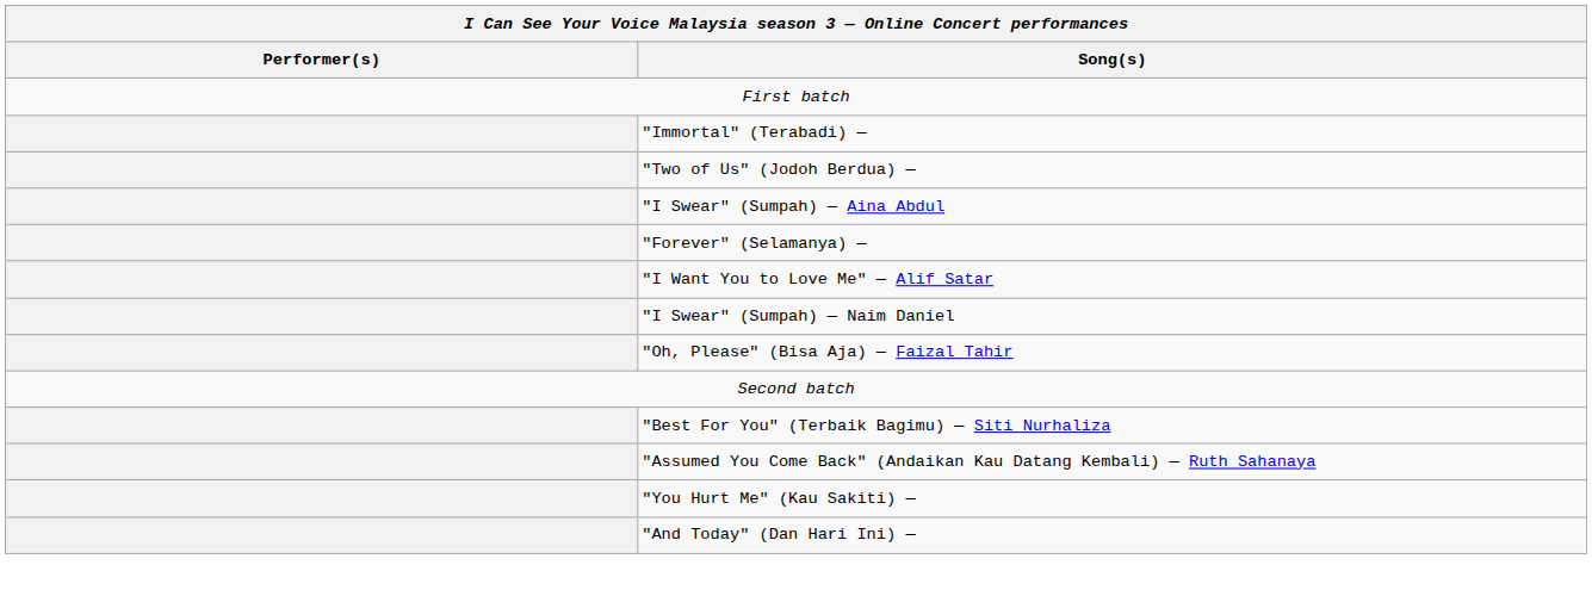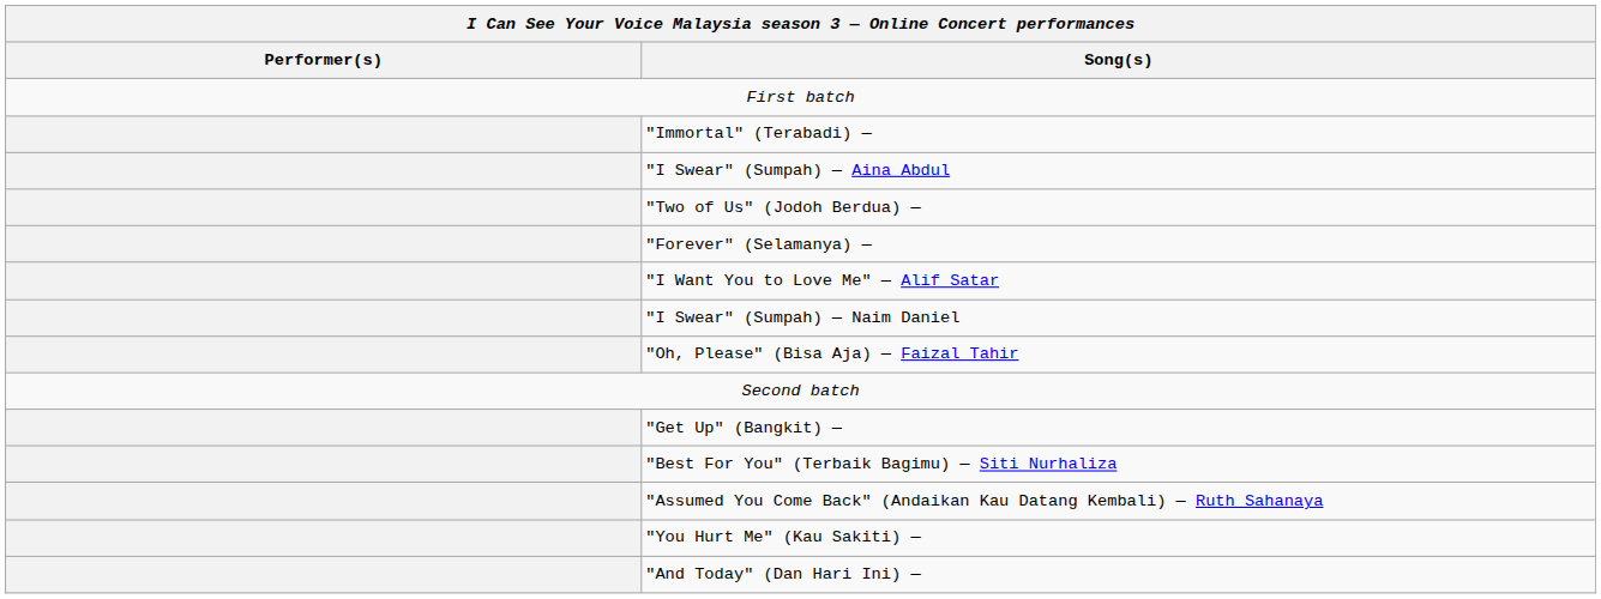rows swapped: "I Swear" (Sumpah) — Aina Abdul <-> "Two of Us" (Jodoh Berdua) —
+ row: "Get Up" (Bangkit) —
